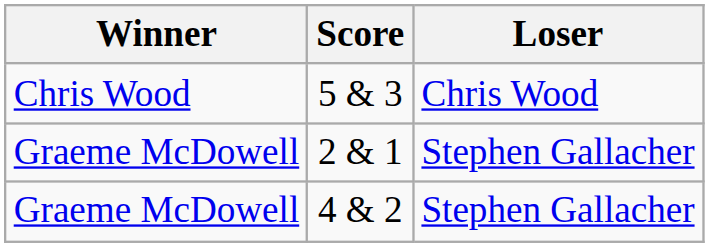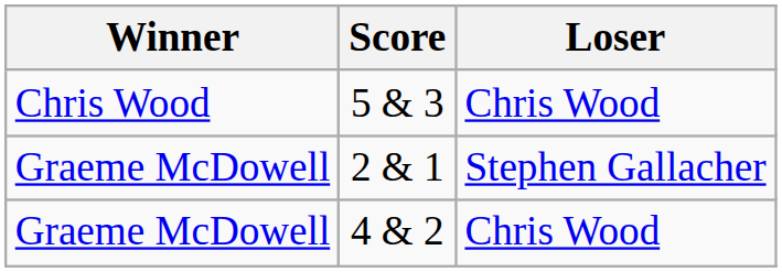4 & 2 | Loser: Stephen Gallacher -> Chris Wood
